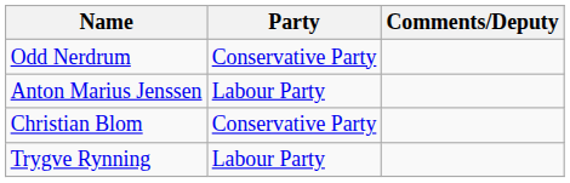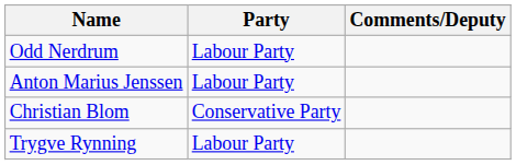Odd Nerdrum | Party: Conservative Party -> Labour Party
